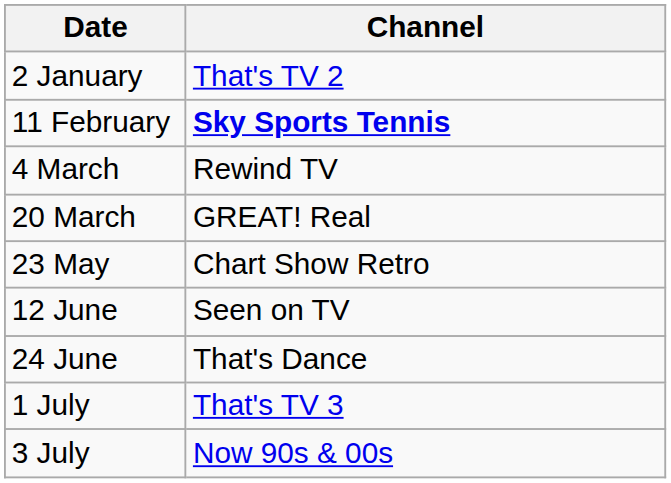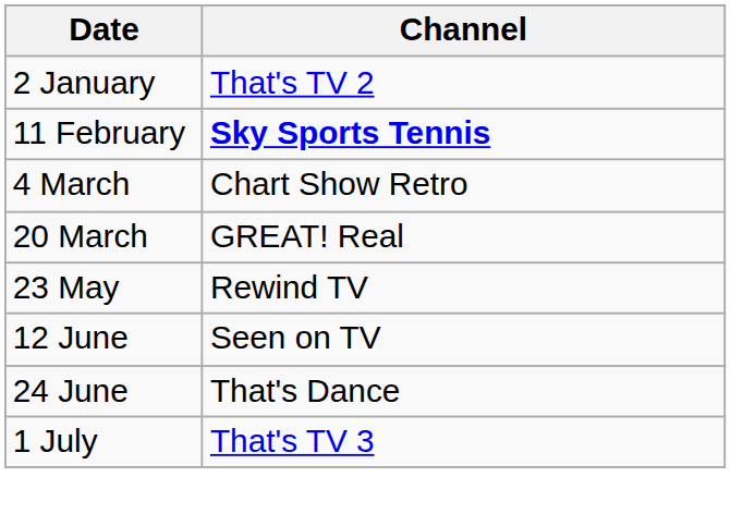4 March | Channel: Rewind TV -> Chart Show Retro
23 May | Channel: Chart Show Retro -> Rewind TV
- row: 3 July | Now 90s & 00s
